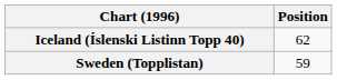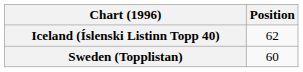Sweden (Topplistan) | Position: 59 -> 60
